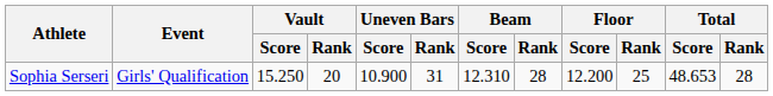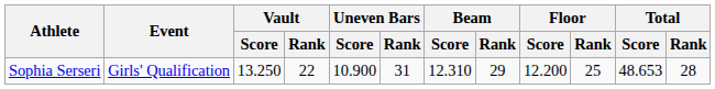Sophia Serseri | Vault / Score: 15.250 -> 13.250
Sophia Serseri | Vault / Rank: 20 -> 22
Sophia Serseri | Beam / Rank: 28 -> 29
